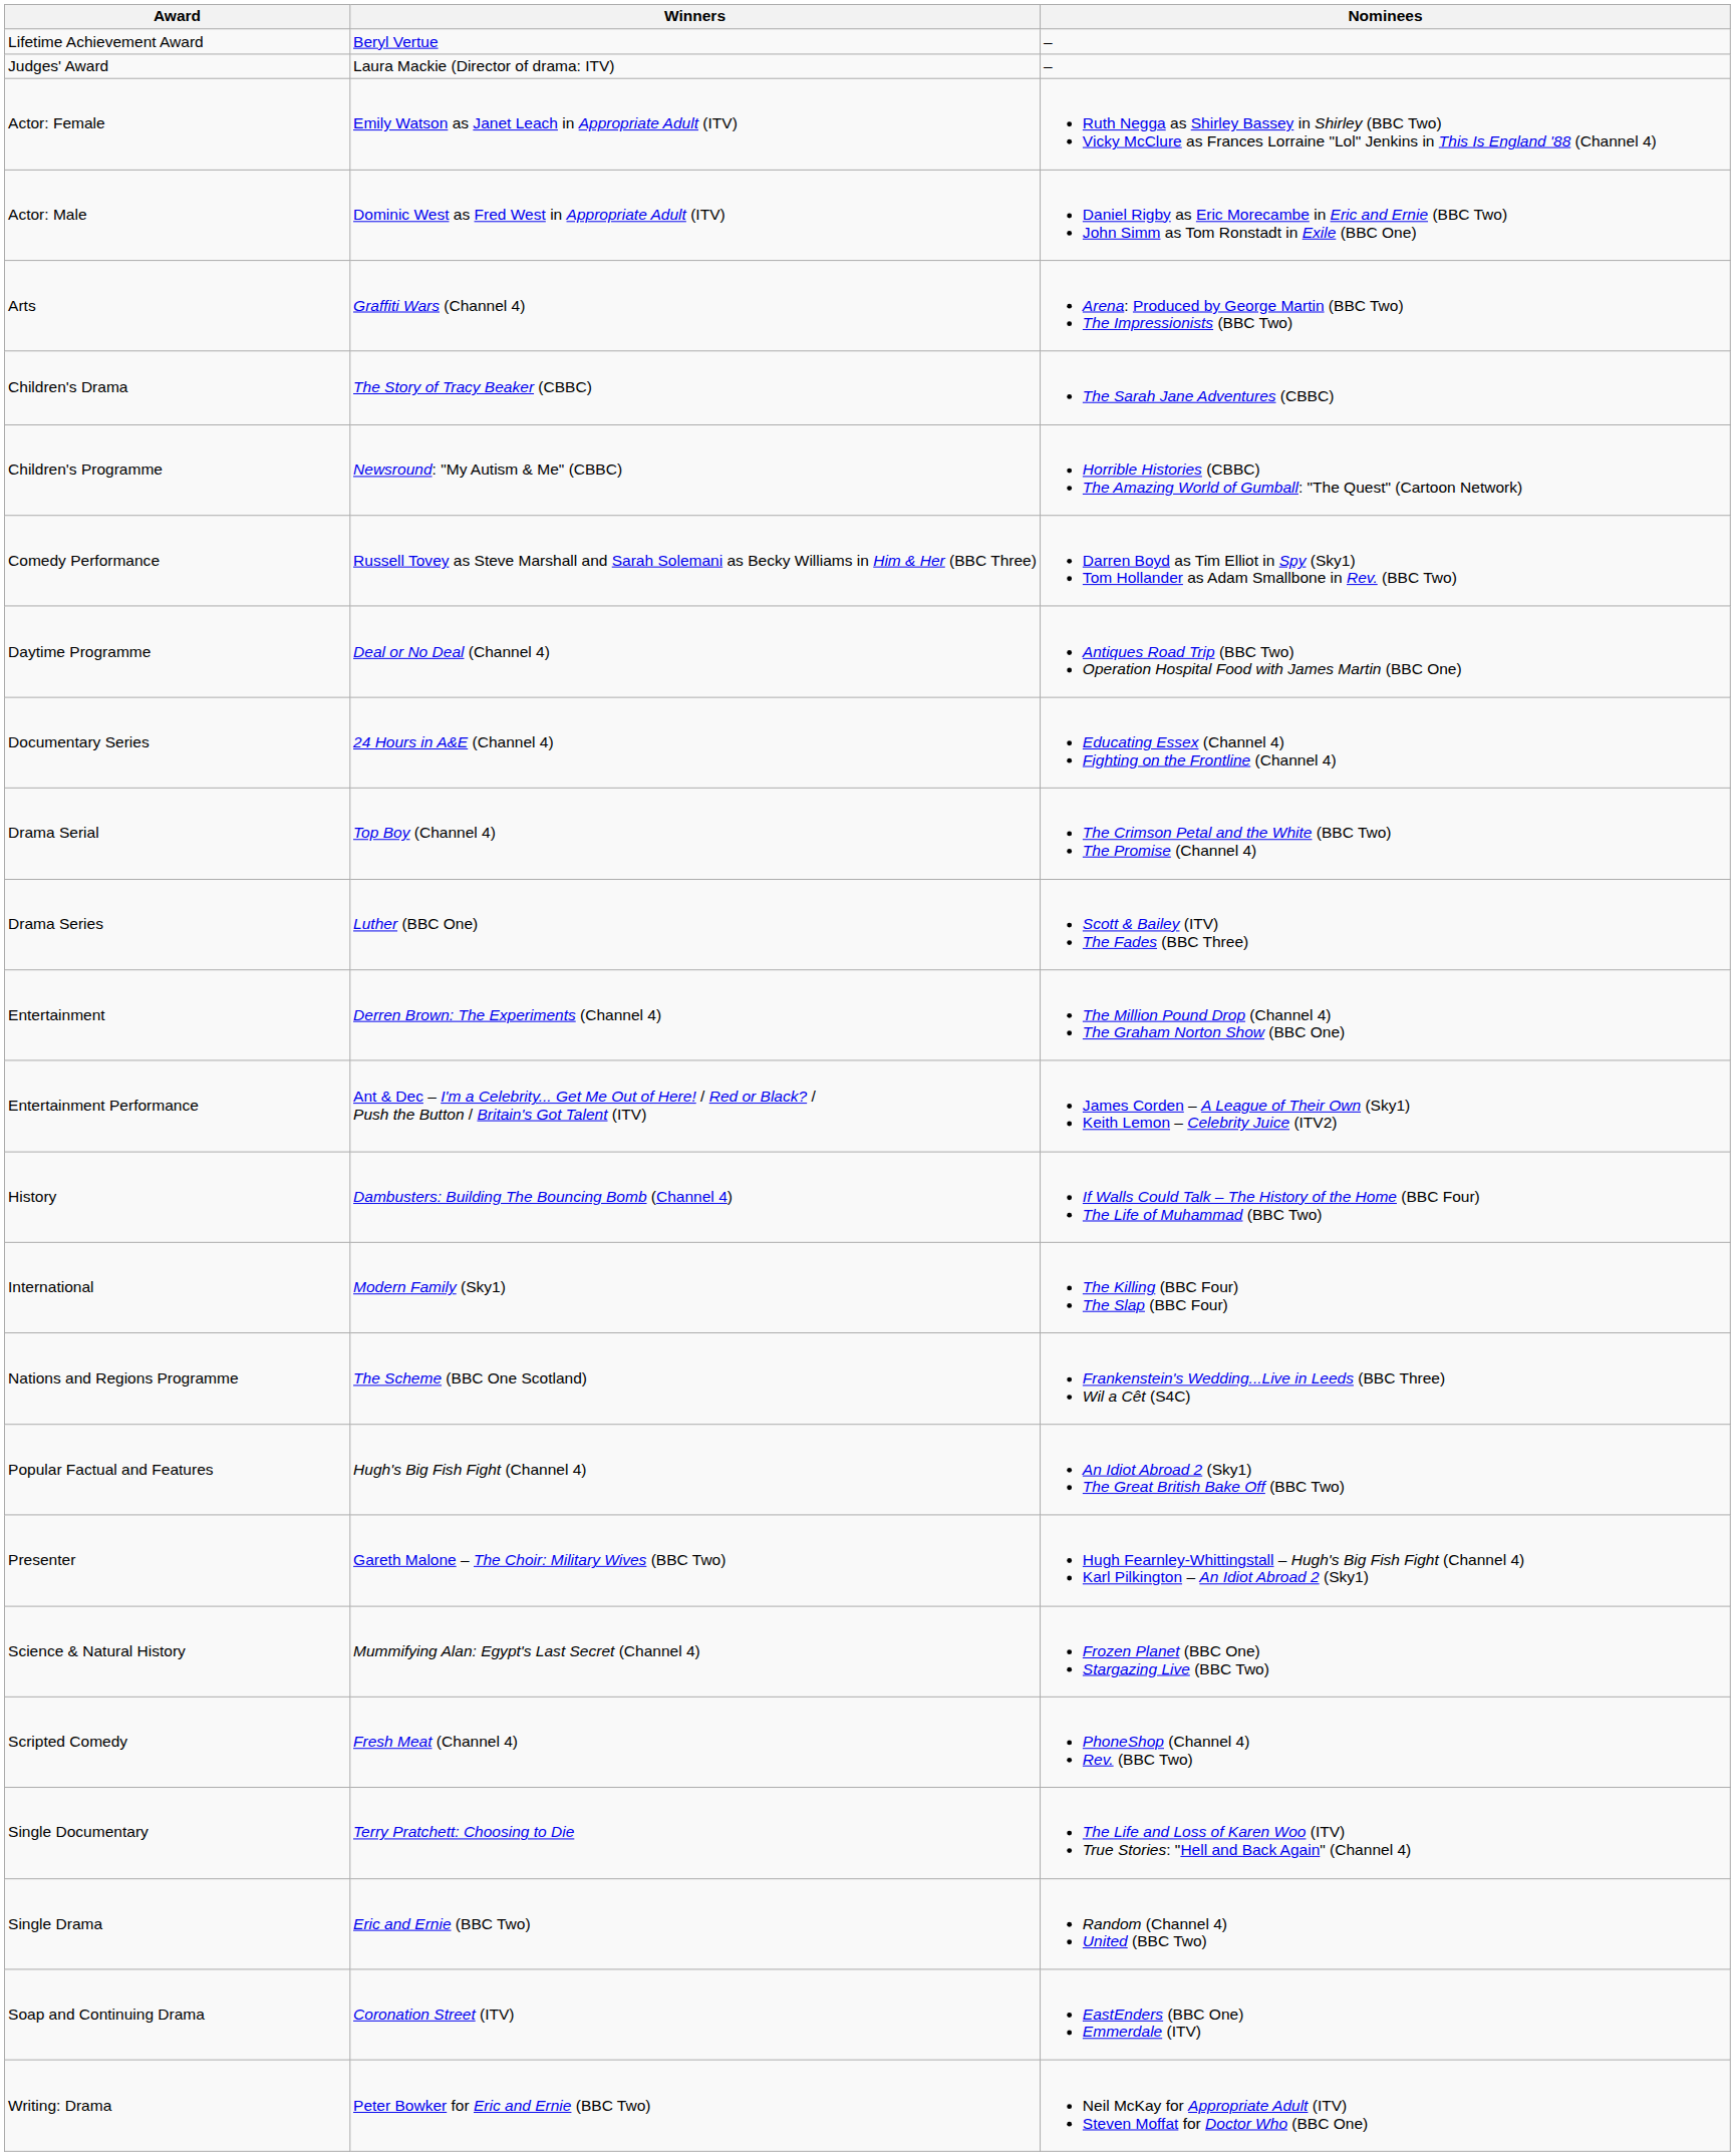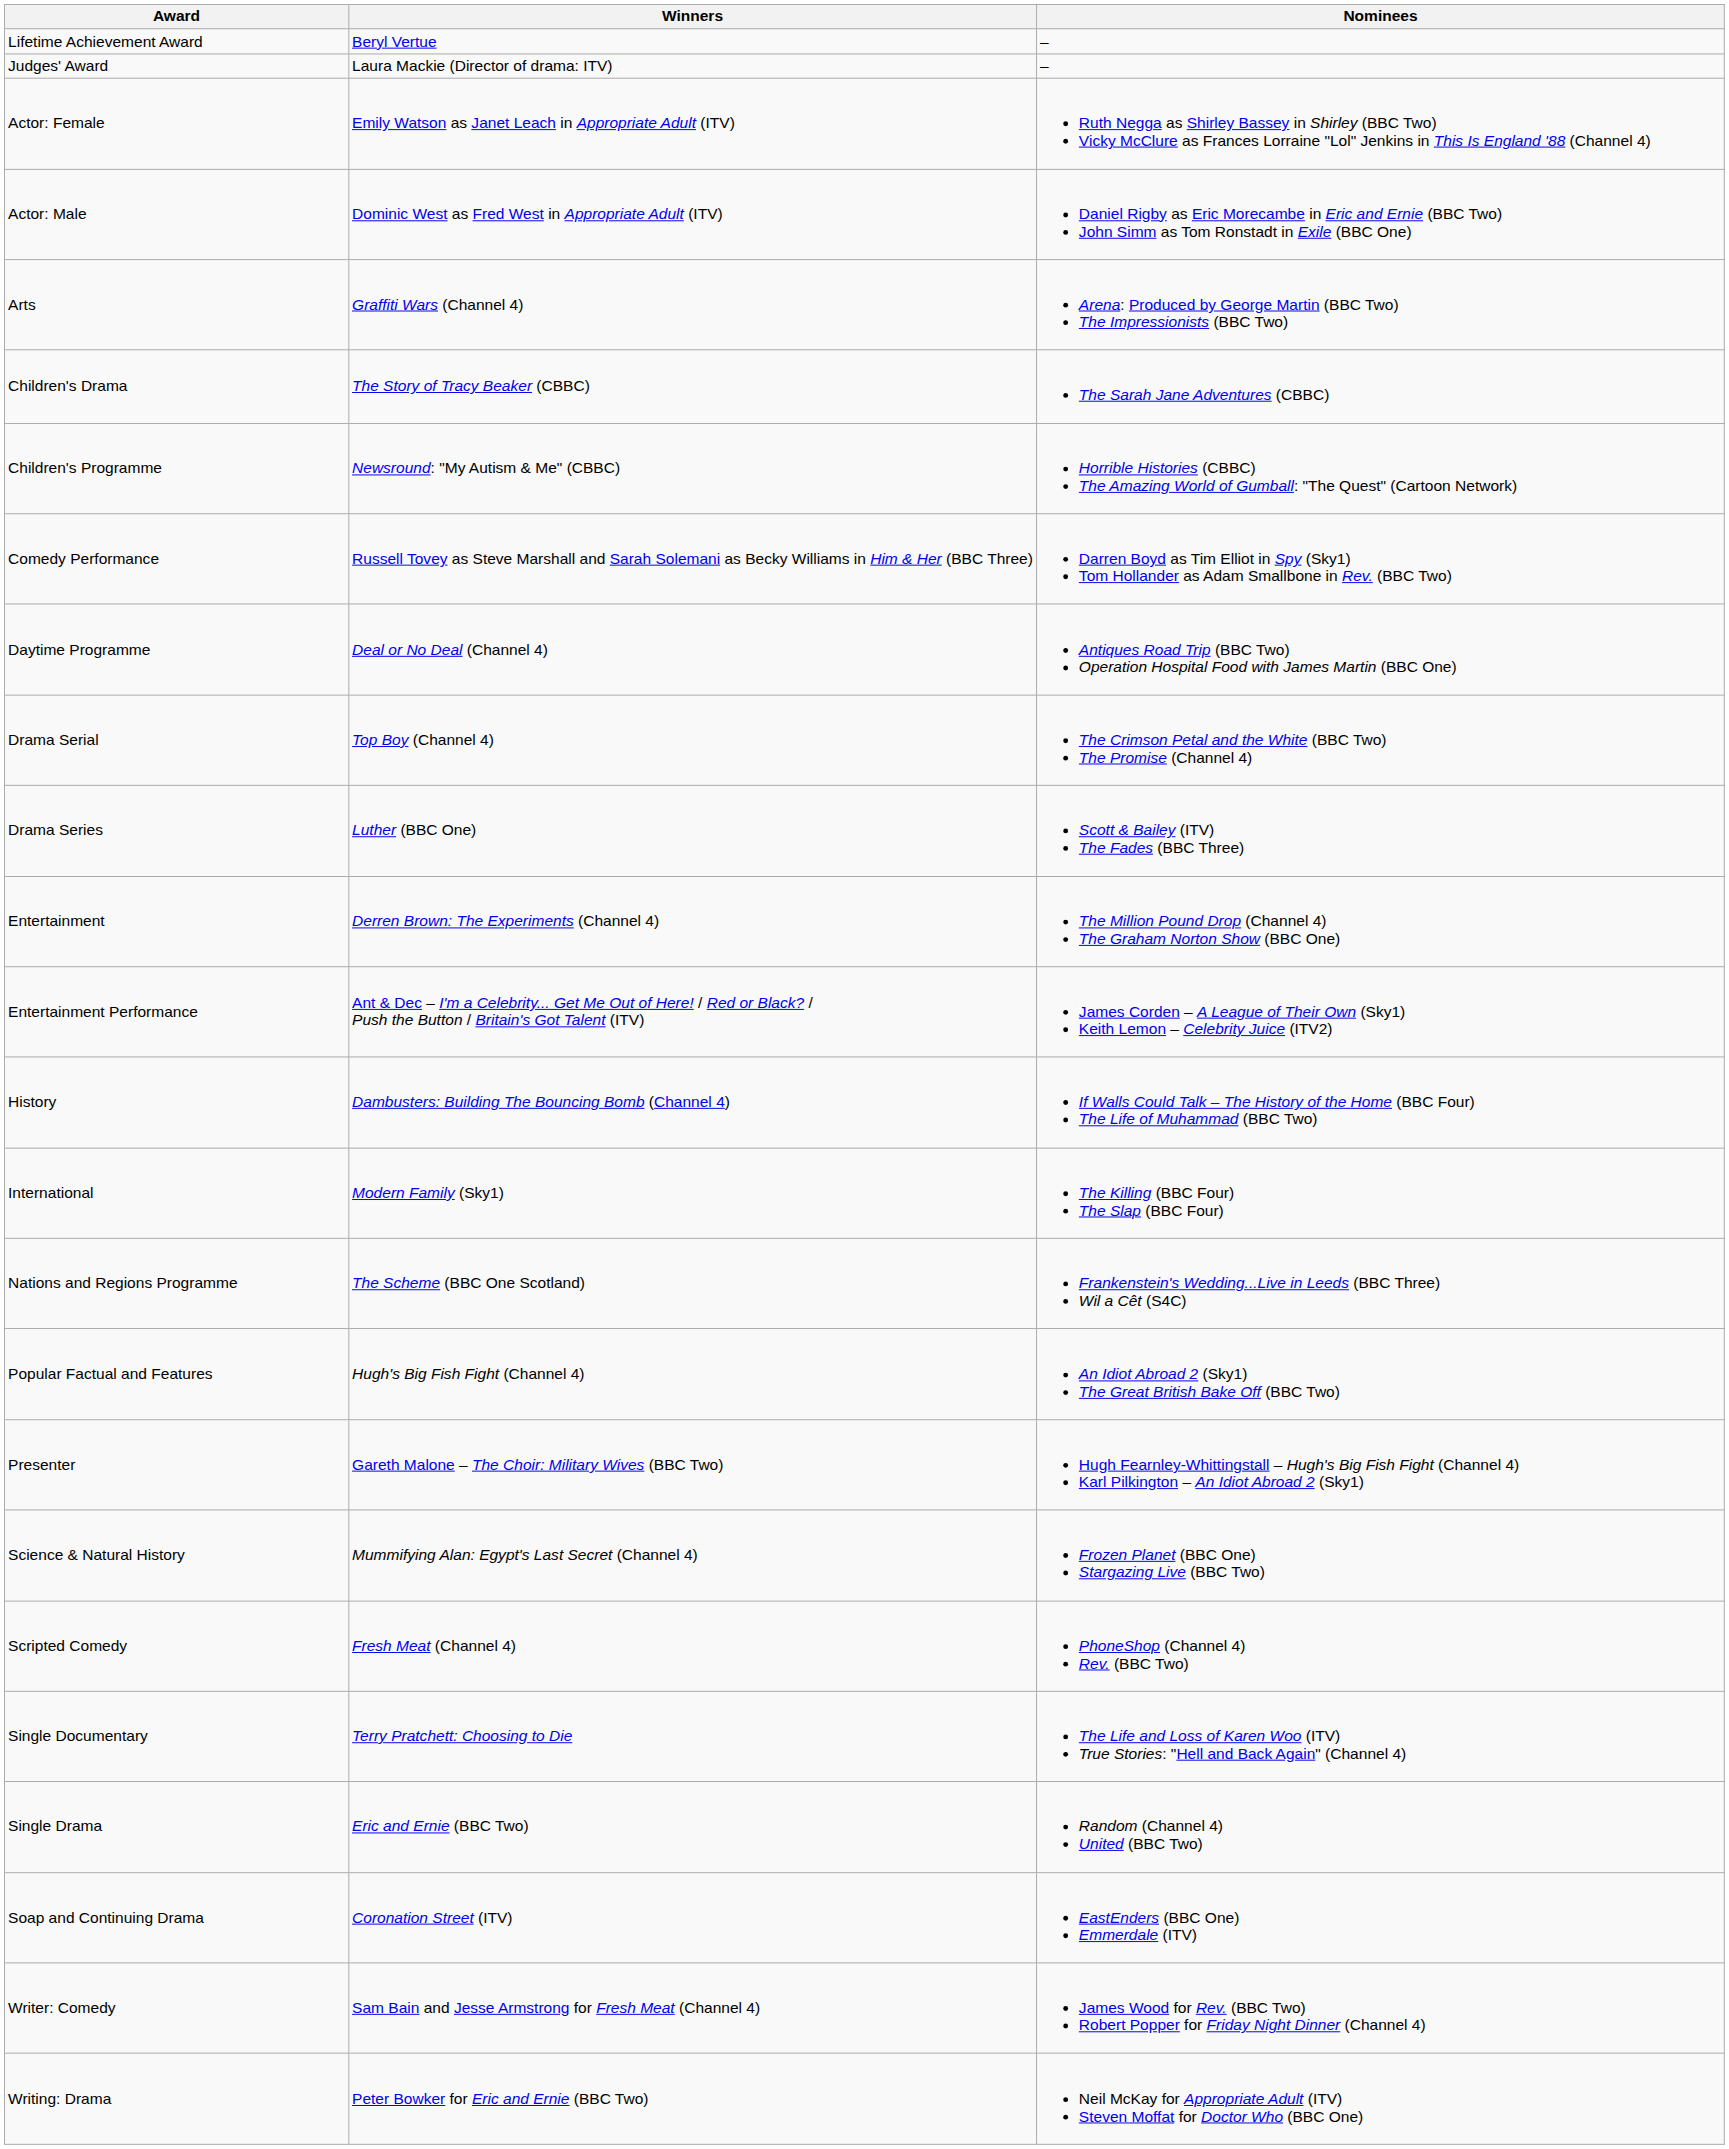- row: Documentary Series | 24 Hours in A&E (Channel 4) | Educating Essex (Channel 4) Fighting on the Frontline (Channel 4)
+ row: Writer: Comedy | Sam Bain and Jesse Armstrong for Fresh Meat (Channel 4) | James Wood for Rev. (BBC Two) Robert Popper for Friday Night Dinner (Channel 4)
